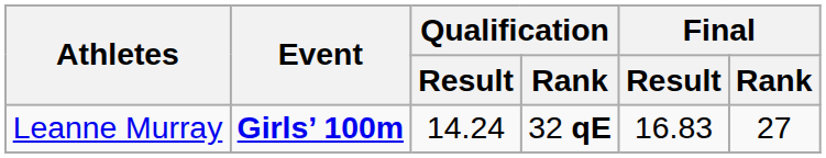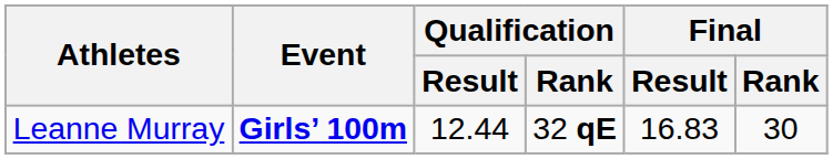Leanne Murray | Qualification / Result: 14.24 -> 12.44
Leanne Murray | Final / Rank: 27 -> 30
